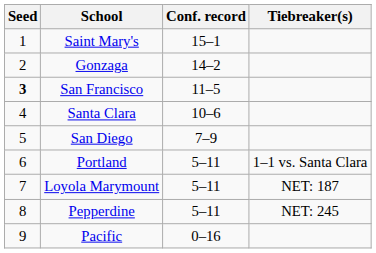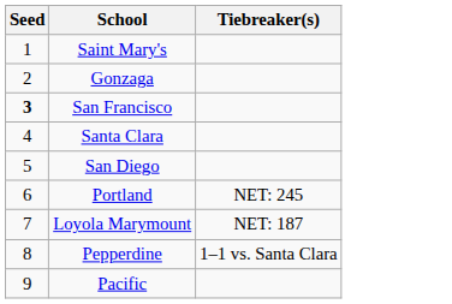- column: Conf. record | 15–1 | 14–2 | 11–5 | 10–6 | 7–9 | 5–11 | 5–11 | 5–11 | 0–16
Portland | Tiebreaker(s): 1–1 vs. Santa Clara -> NET: 245
Pepperdine | Tiebreaker(s): NET: 245 -> 1–1 vs. Santa Clara
